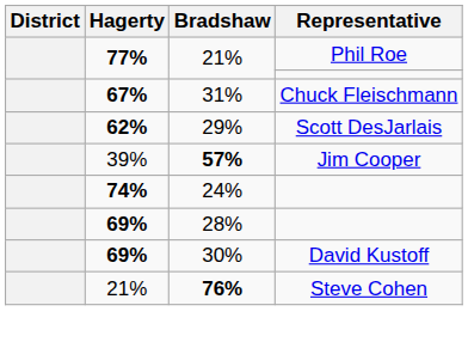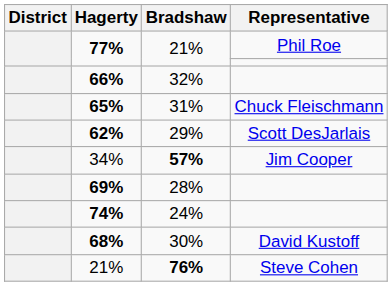+ row: 66% | 32%
31% | Hagerty: 67% -> 65%
57% | Hagerty: 39% -> 34%
rows swapped: 24% <-> 28%
30% | Hagerty: 69% -> 68%
